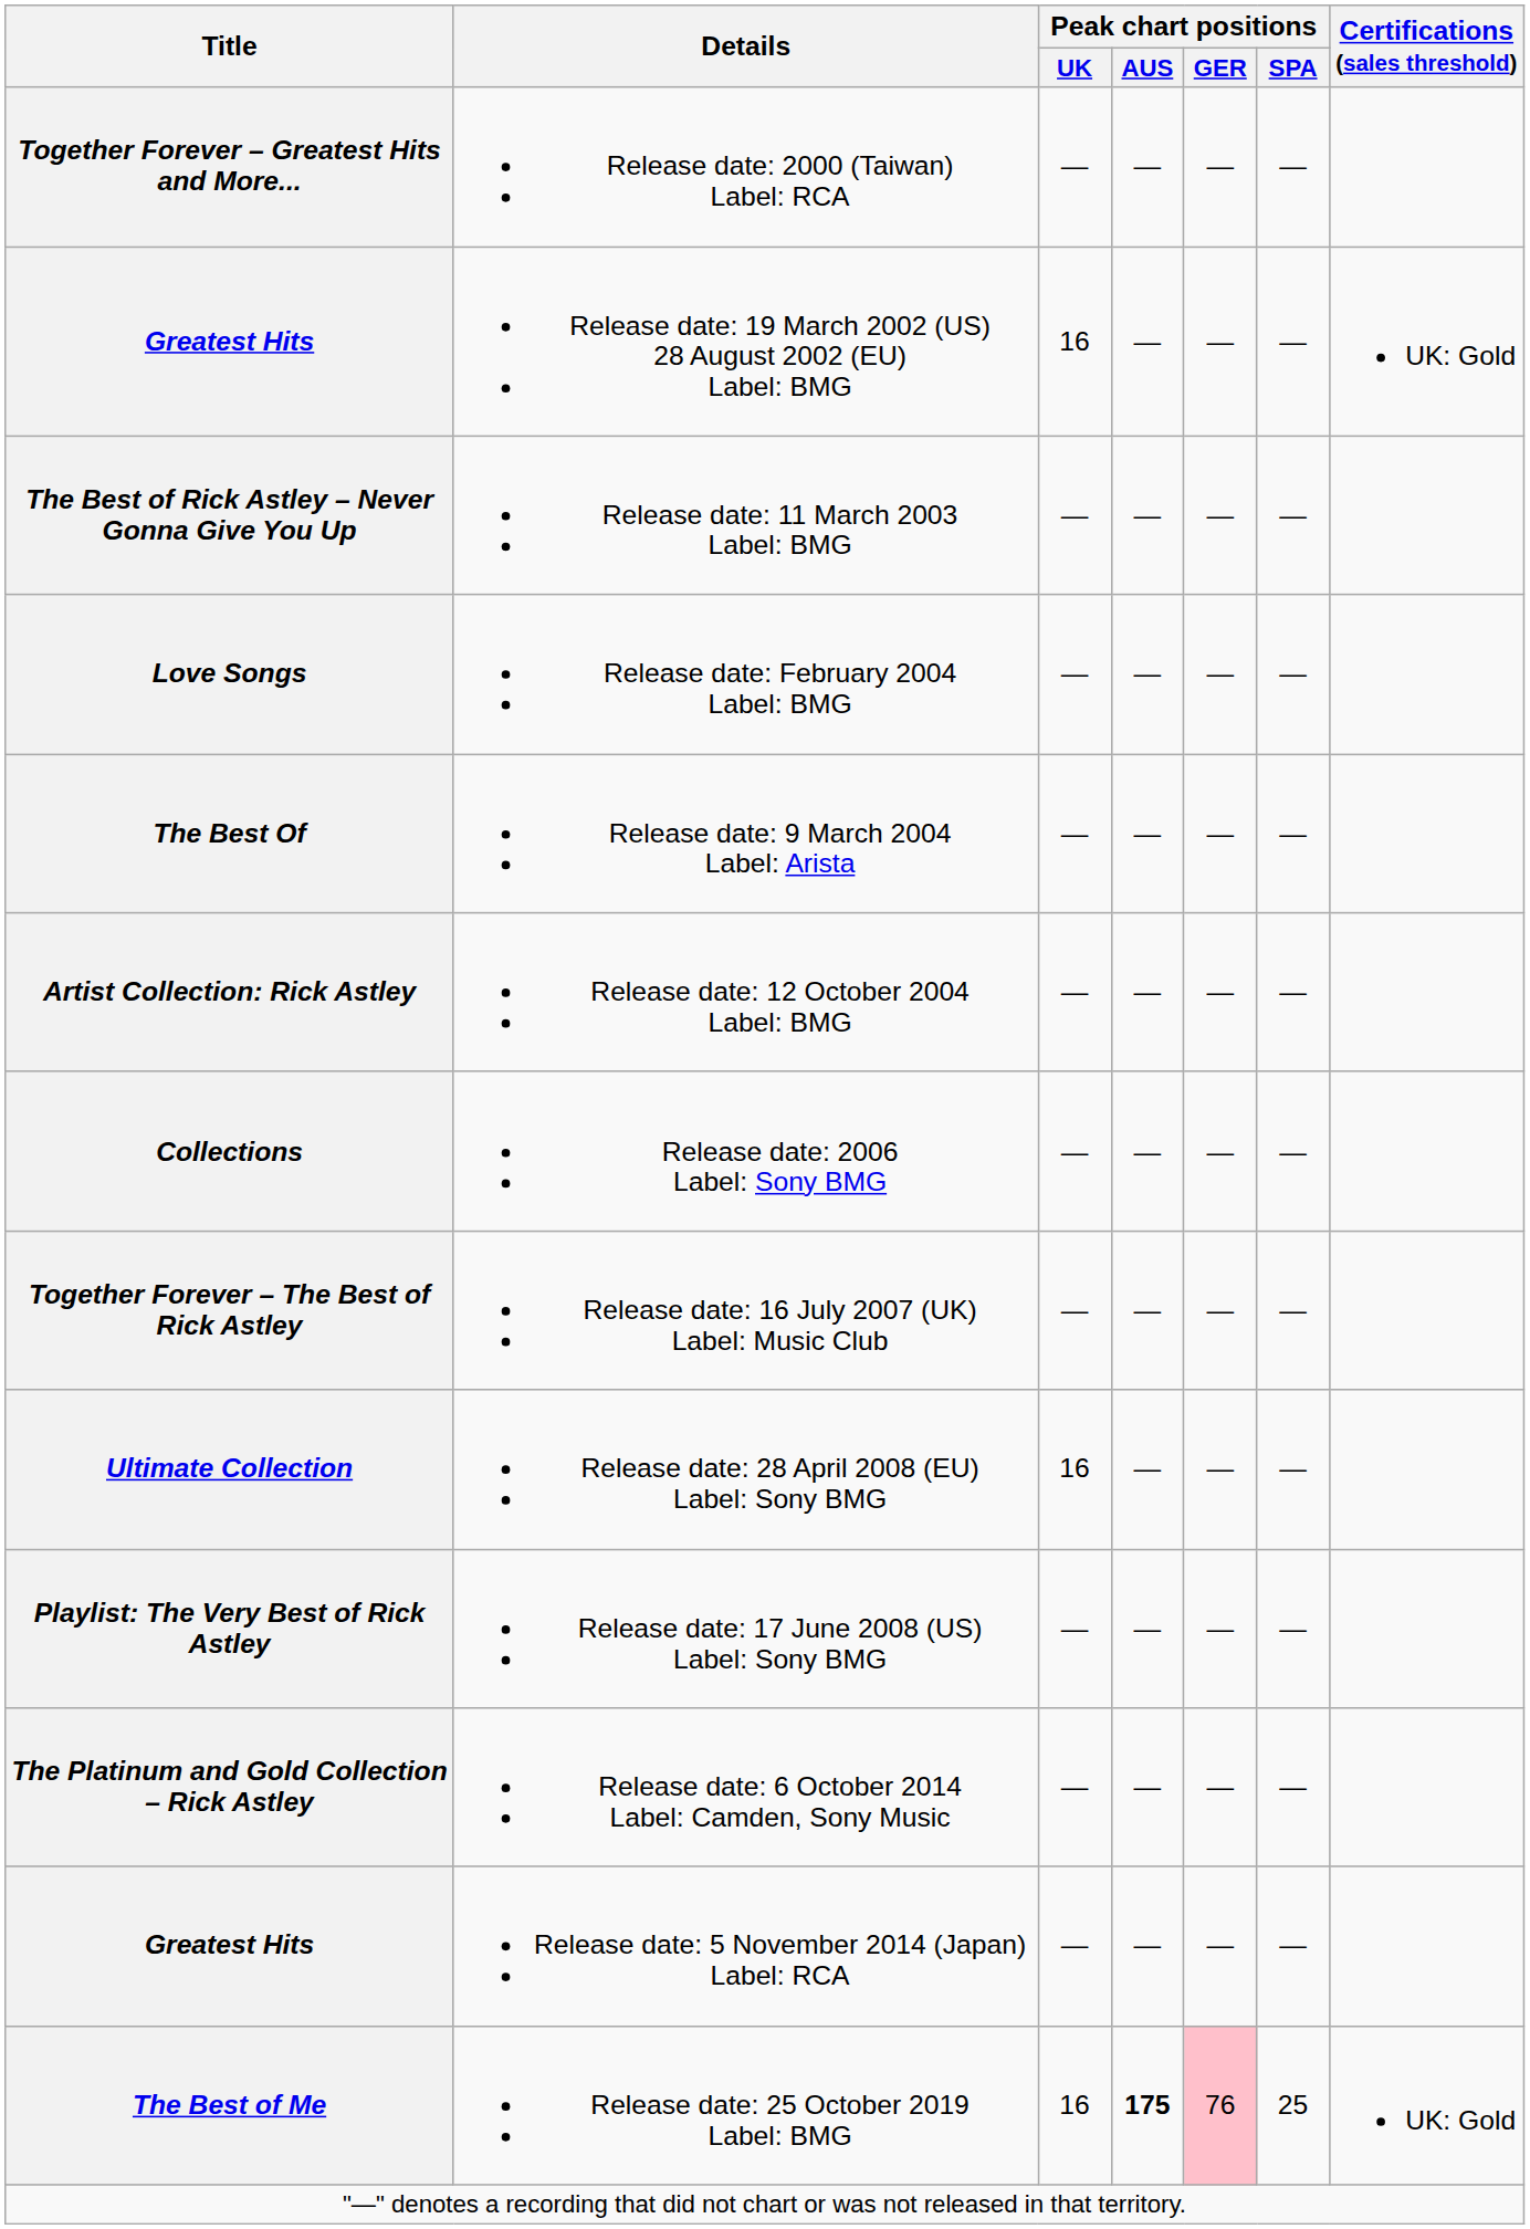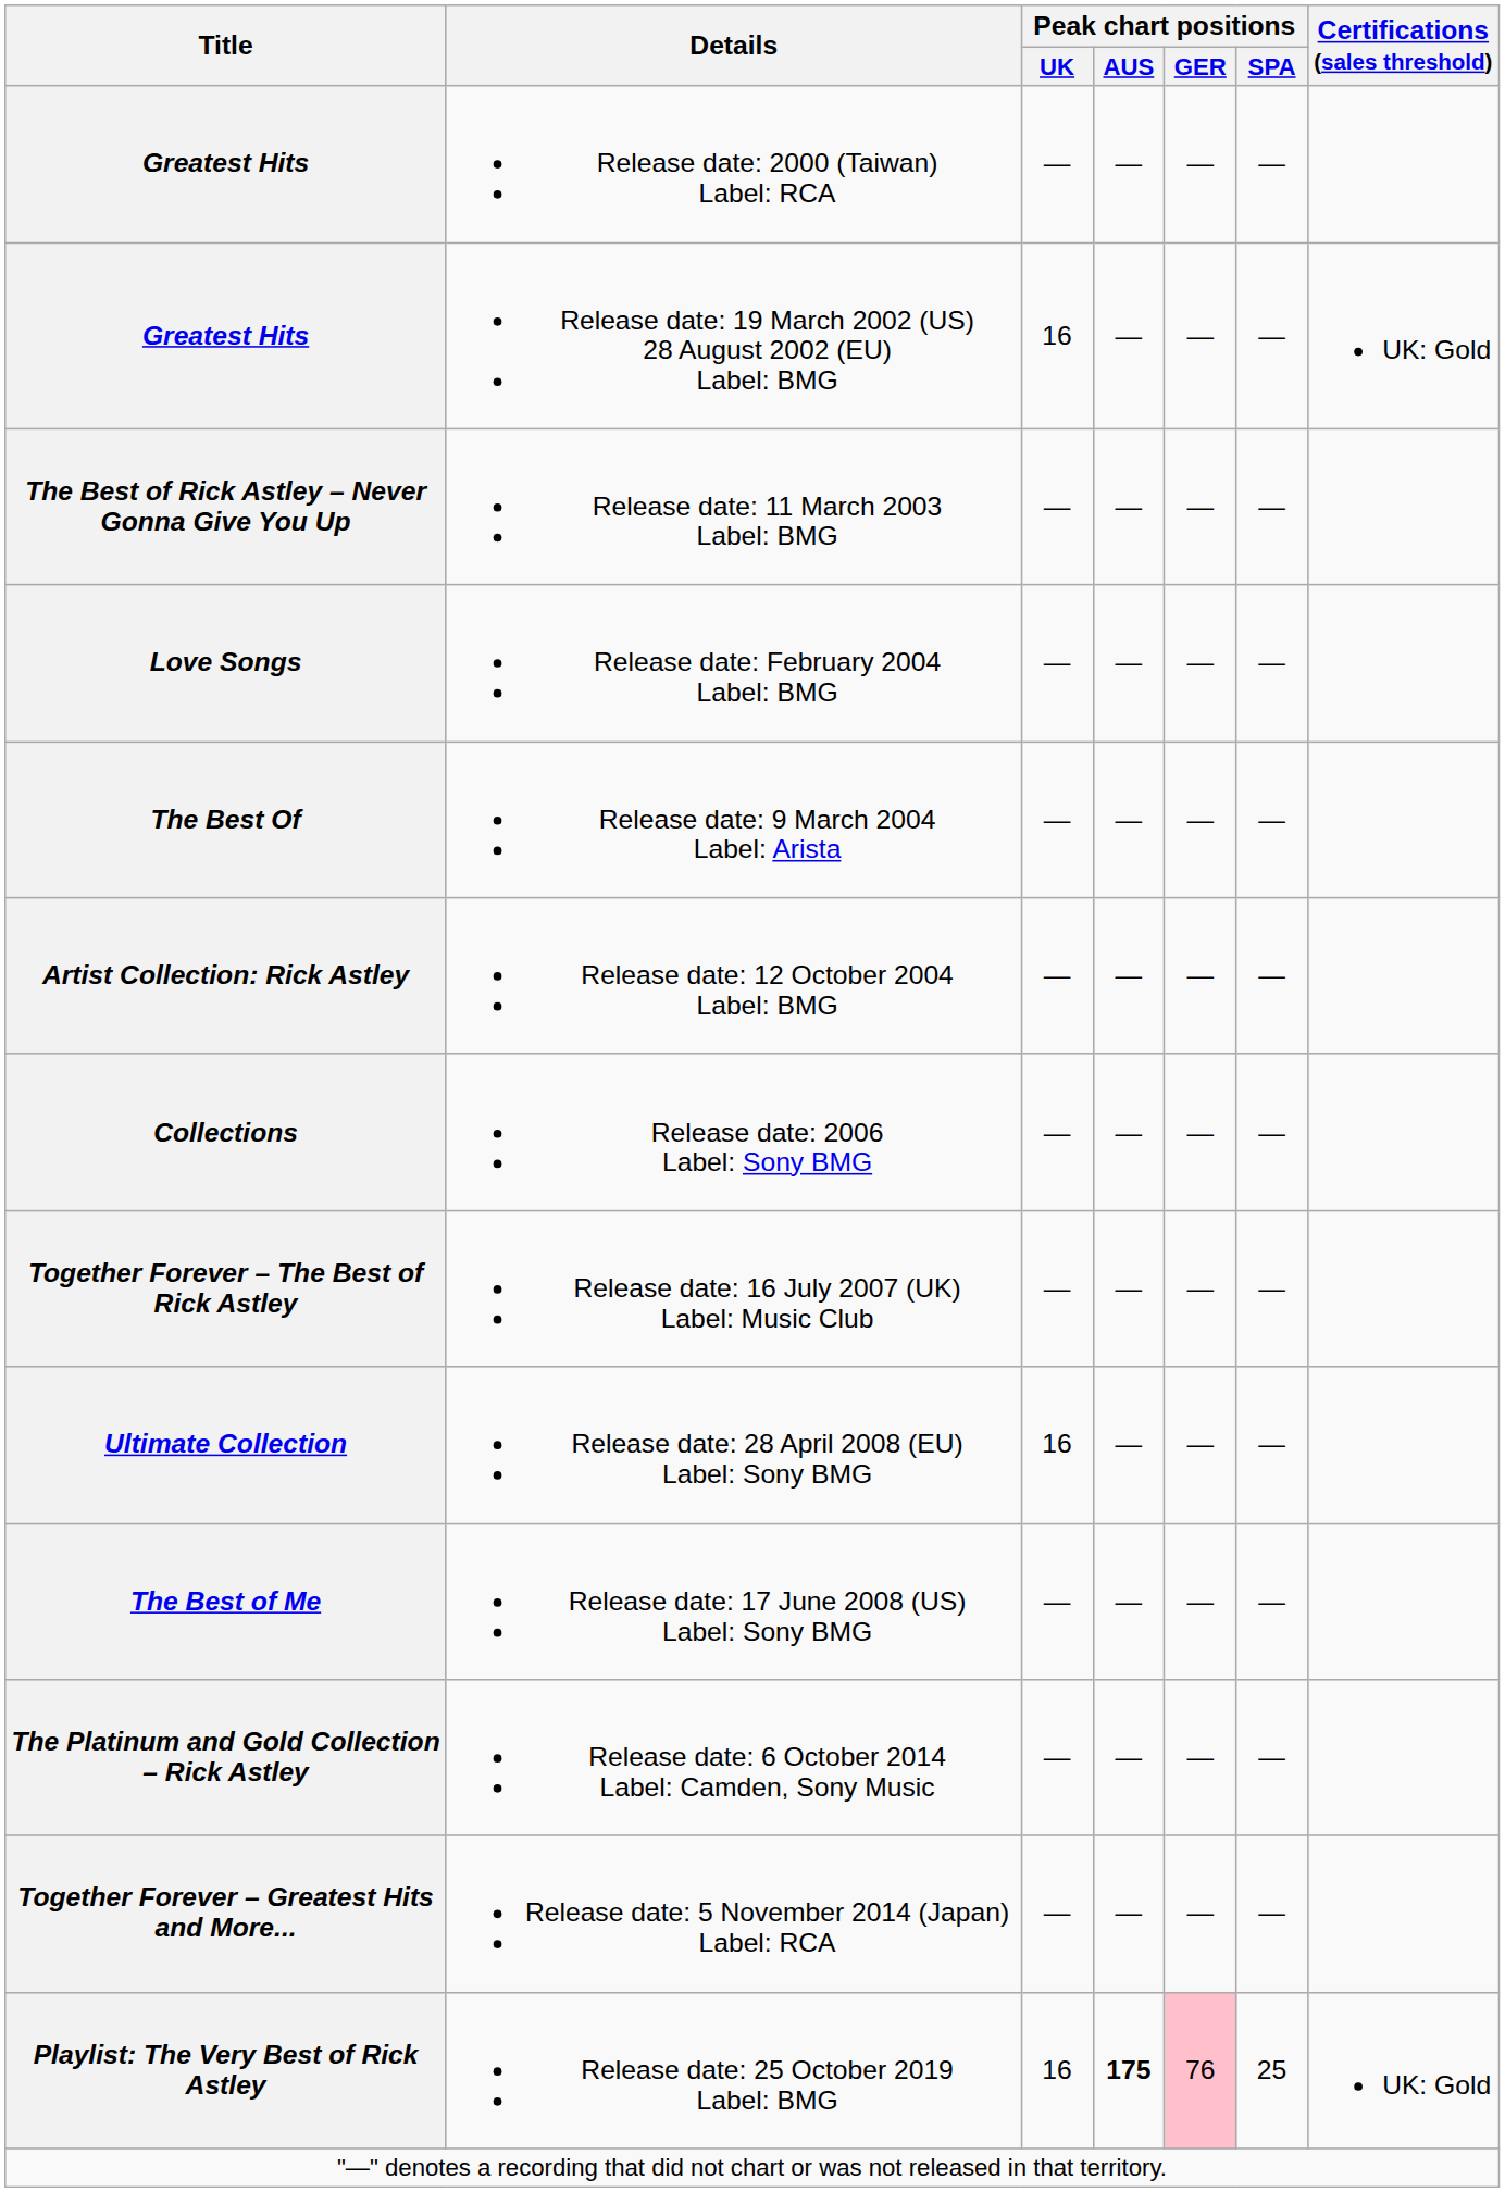Release date: 2000 (Taiwan) Label: RCA | Title: Together Forever – Greatest Hits and More... -> Greatest Hits
Release date: 17 June 2008 (US) Label: Sony BMG | Title: Playlist: The Very Best of Rick Astley -> The Best of Me
Release date: 5 November 2014 (Japan) Label: RCA | Title: Greatest Hits -> Together Forever – Greatest Hits and More...
Release date: 25 October 2019 Label: BMG | Title: The Best of Me -> Playlist: The Very Best of Rick Astley
